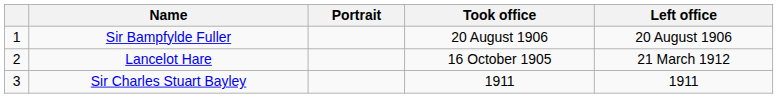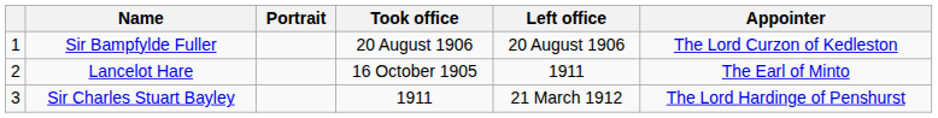+ column: Appointer | The Lord Curzon of Kedleston | The Earl of Minto | The Lord Hardinge of Penshurst
Lancelot Hare | Left office: 21 March 1912 -> 1911
Sir Charles Stuart Bayley | Left office: 1911 -> 21 March 1912
